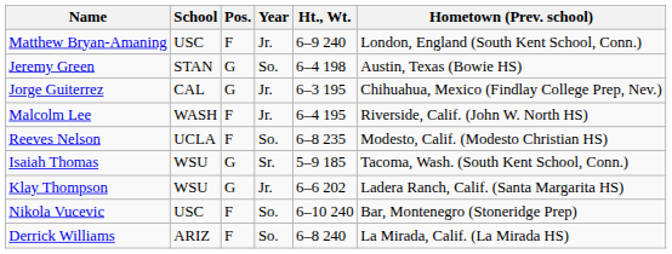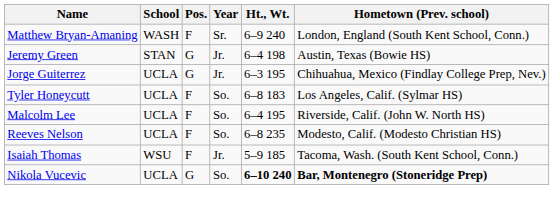Matthew Bryan-Amaning | School: USC -> WASH
Matthew Bryan-Amaning | Year: Jr. -> Sr.
Jeremy Green | Year: So. -> Jr.
Jorge Guiterrez | School: CAL -> UCLA
+ row: Tyler Honeycutt | UCLA | F | So. | 6–8 183 | Los Angeles, Calif. (Sylmar HS)
Malcolm Lee | School: WASH -> UCLA
Malcolm Lee | Year: Jr. -> So.
Isaiah Thomas | Pos.: G -> F
Isaiah Thomas | Year: Sr. -> Jr.
- row: Klay Thompson | WSU | G | Jr. | 6–6 202 | Ladera Ranch, Calif. (Santa Margarita HS)
Nikola Vucevic | School: USC -> UCLA
Nikola Vucevic | Pos.: F -> G
Nikola Vucevic | Ht., Wt.: normal -> bold
Nikola Vucevic | Hometown (Prev. school): normal -> bold
- row: Derrick Williams | ARIZ | F | So. | 6–8 240 | La Mirada, Calif. (La Mirada HS)
